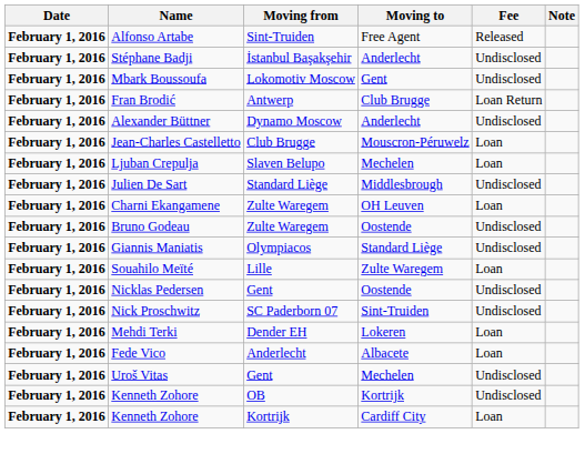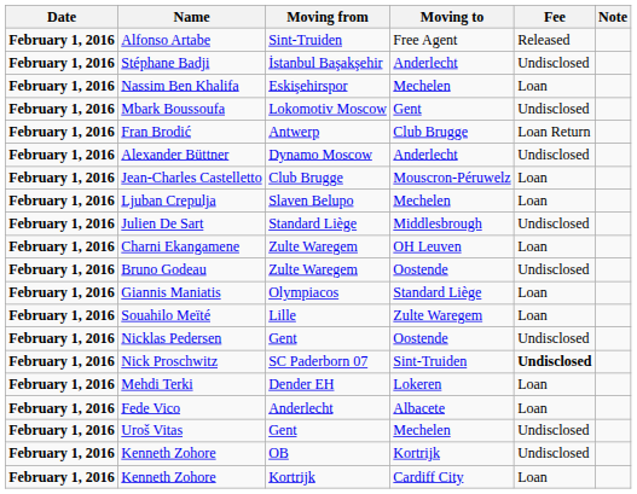+ row: February 1, 2016 | Nassim Ben Khalifa | Eskişehirspor | Mechelen | Loan
Giannis Maniatis | Fee: Undisclosed -> Loan
Nick Proschwitz | Fee: normal -> bold
